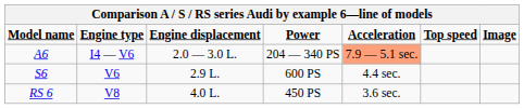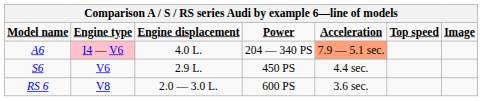A6 | column 2: no background -> pink background
A6 | column 3: 2.0 — 3.0 L. -> 4.0 L.
S6 | column 4: 600 PS -> 450 PS
RS 6 | column 3: 4.0 L. -> 2.0 — 3.0 L.
RS 6 | column 4: 450 PS -> 600 PS
